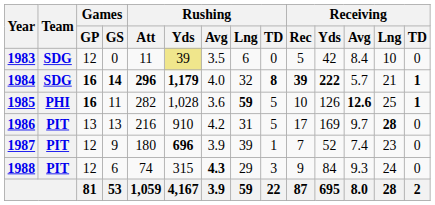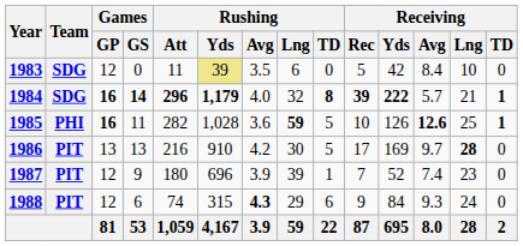1986 | Rushing / Lng: 31 -> 30
1987 | Rushing / Yds: bold -> normal
1988 | Rushing / TD: 3 -> 6
